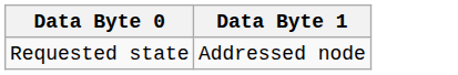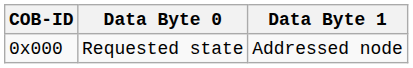+ column: COB-ID | 0x000
